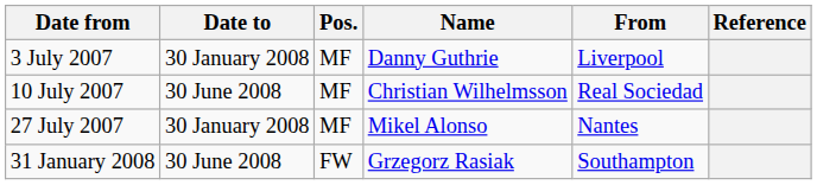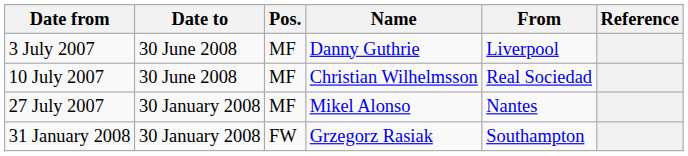3 July 2007 | Date to: 30 January 2008 -> 30 June 2008
31 January 2008 | Date to: 30 June 2008 -> 30 January 2008
